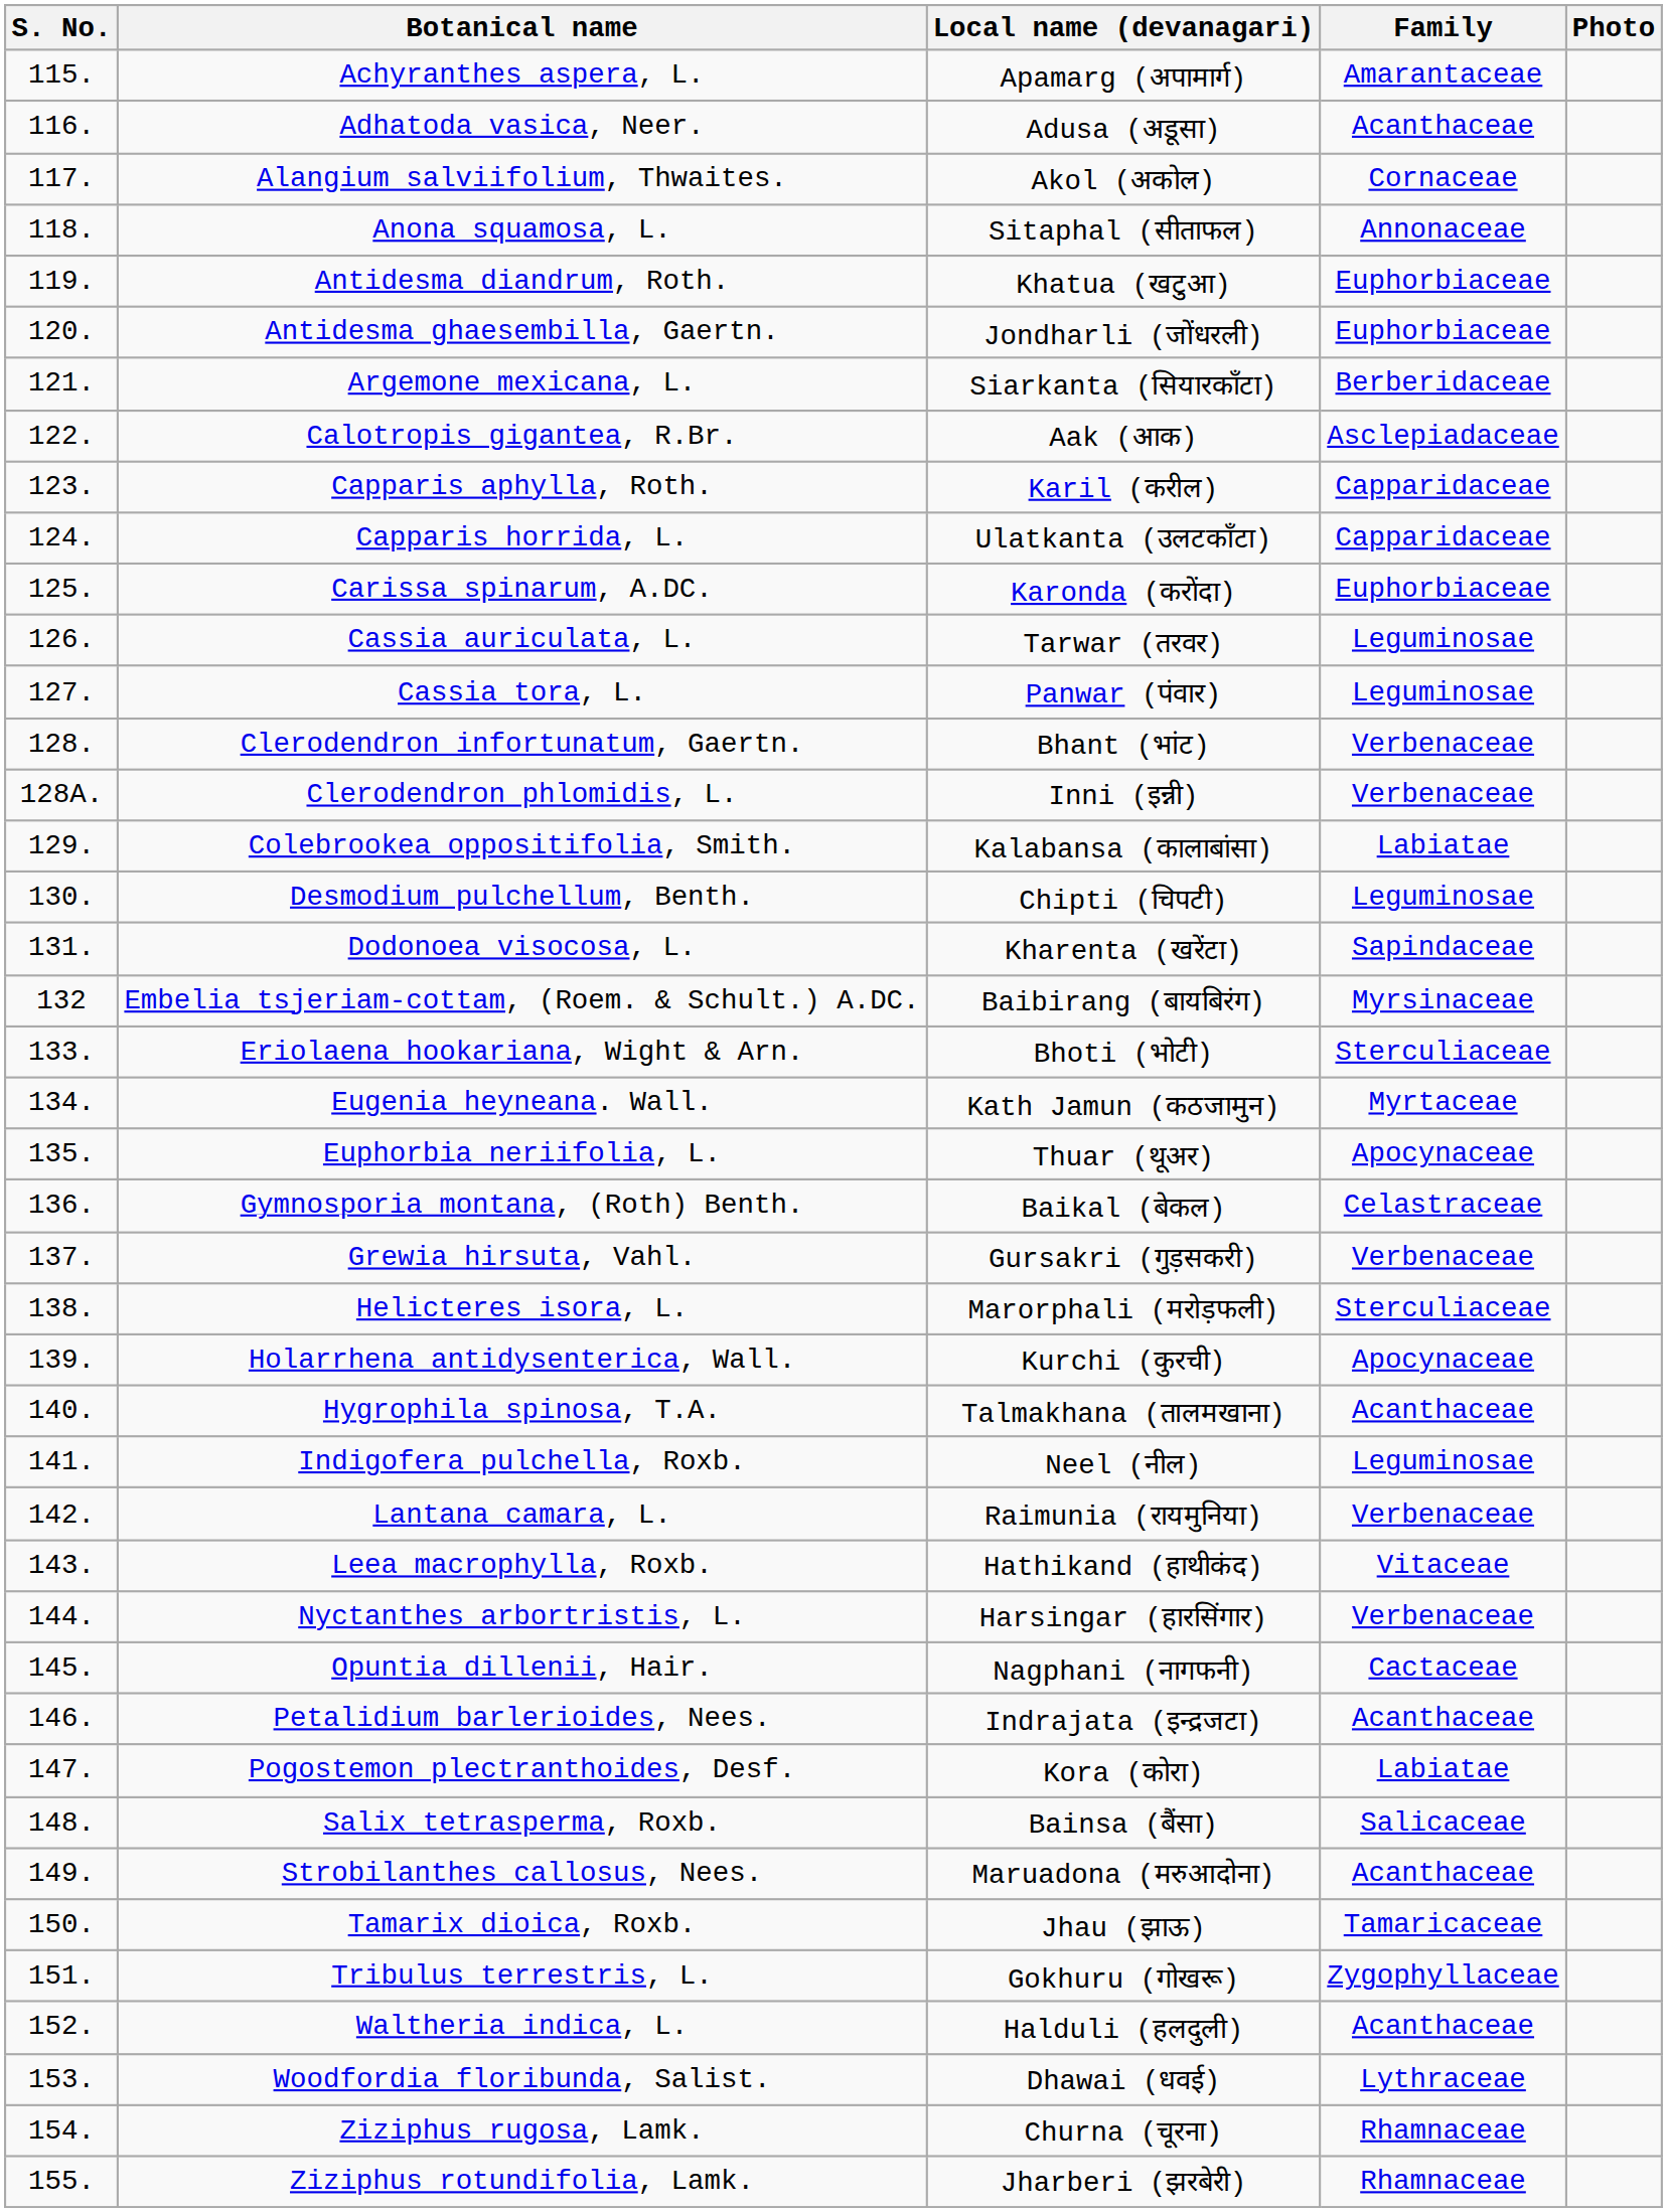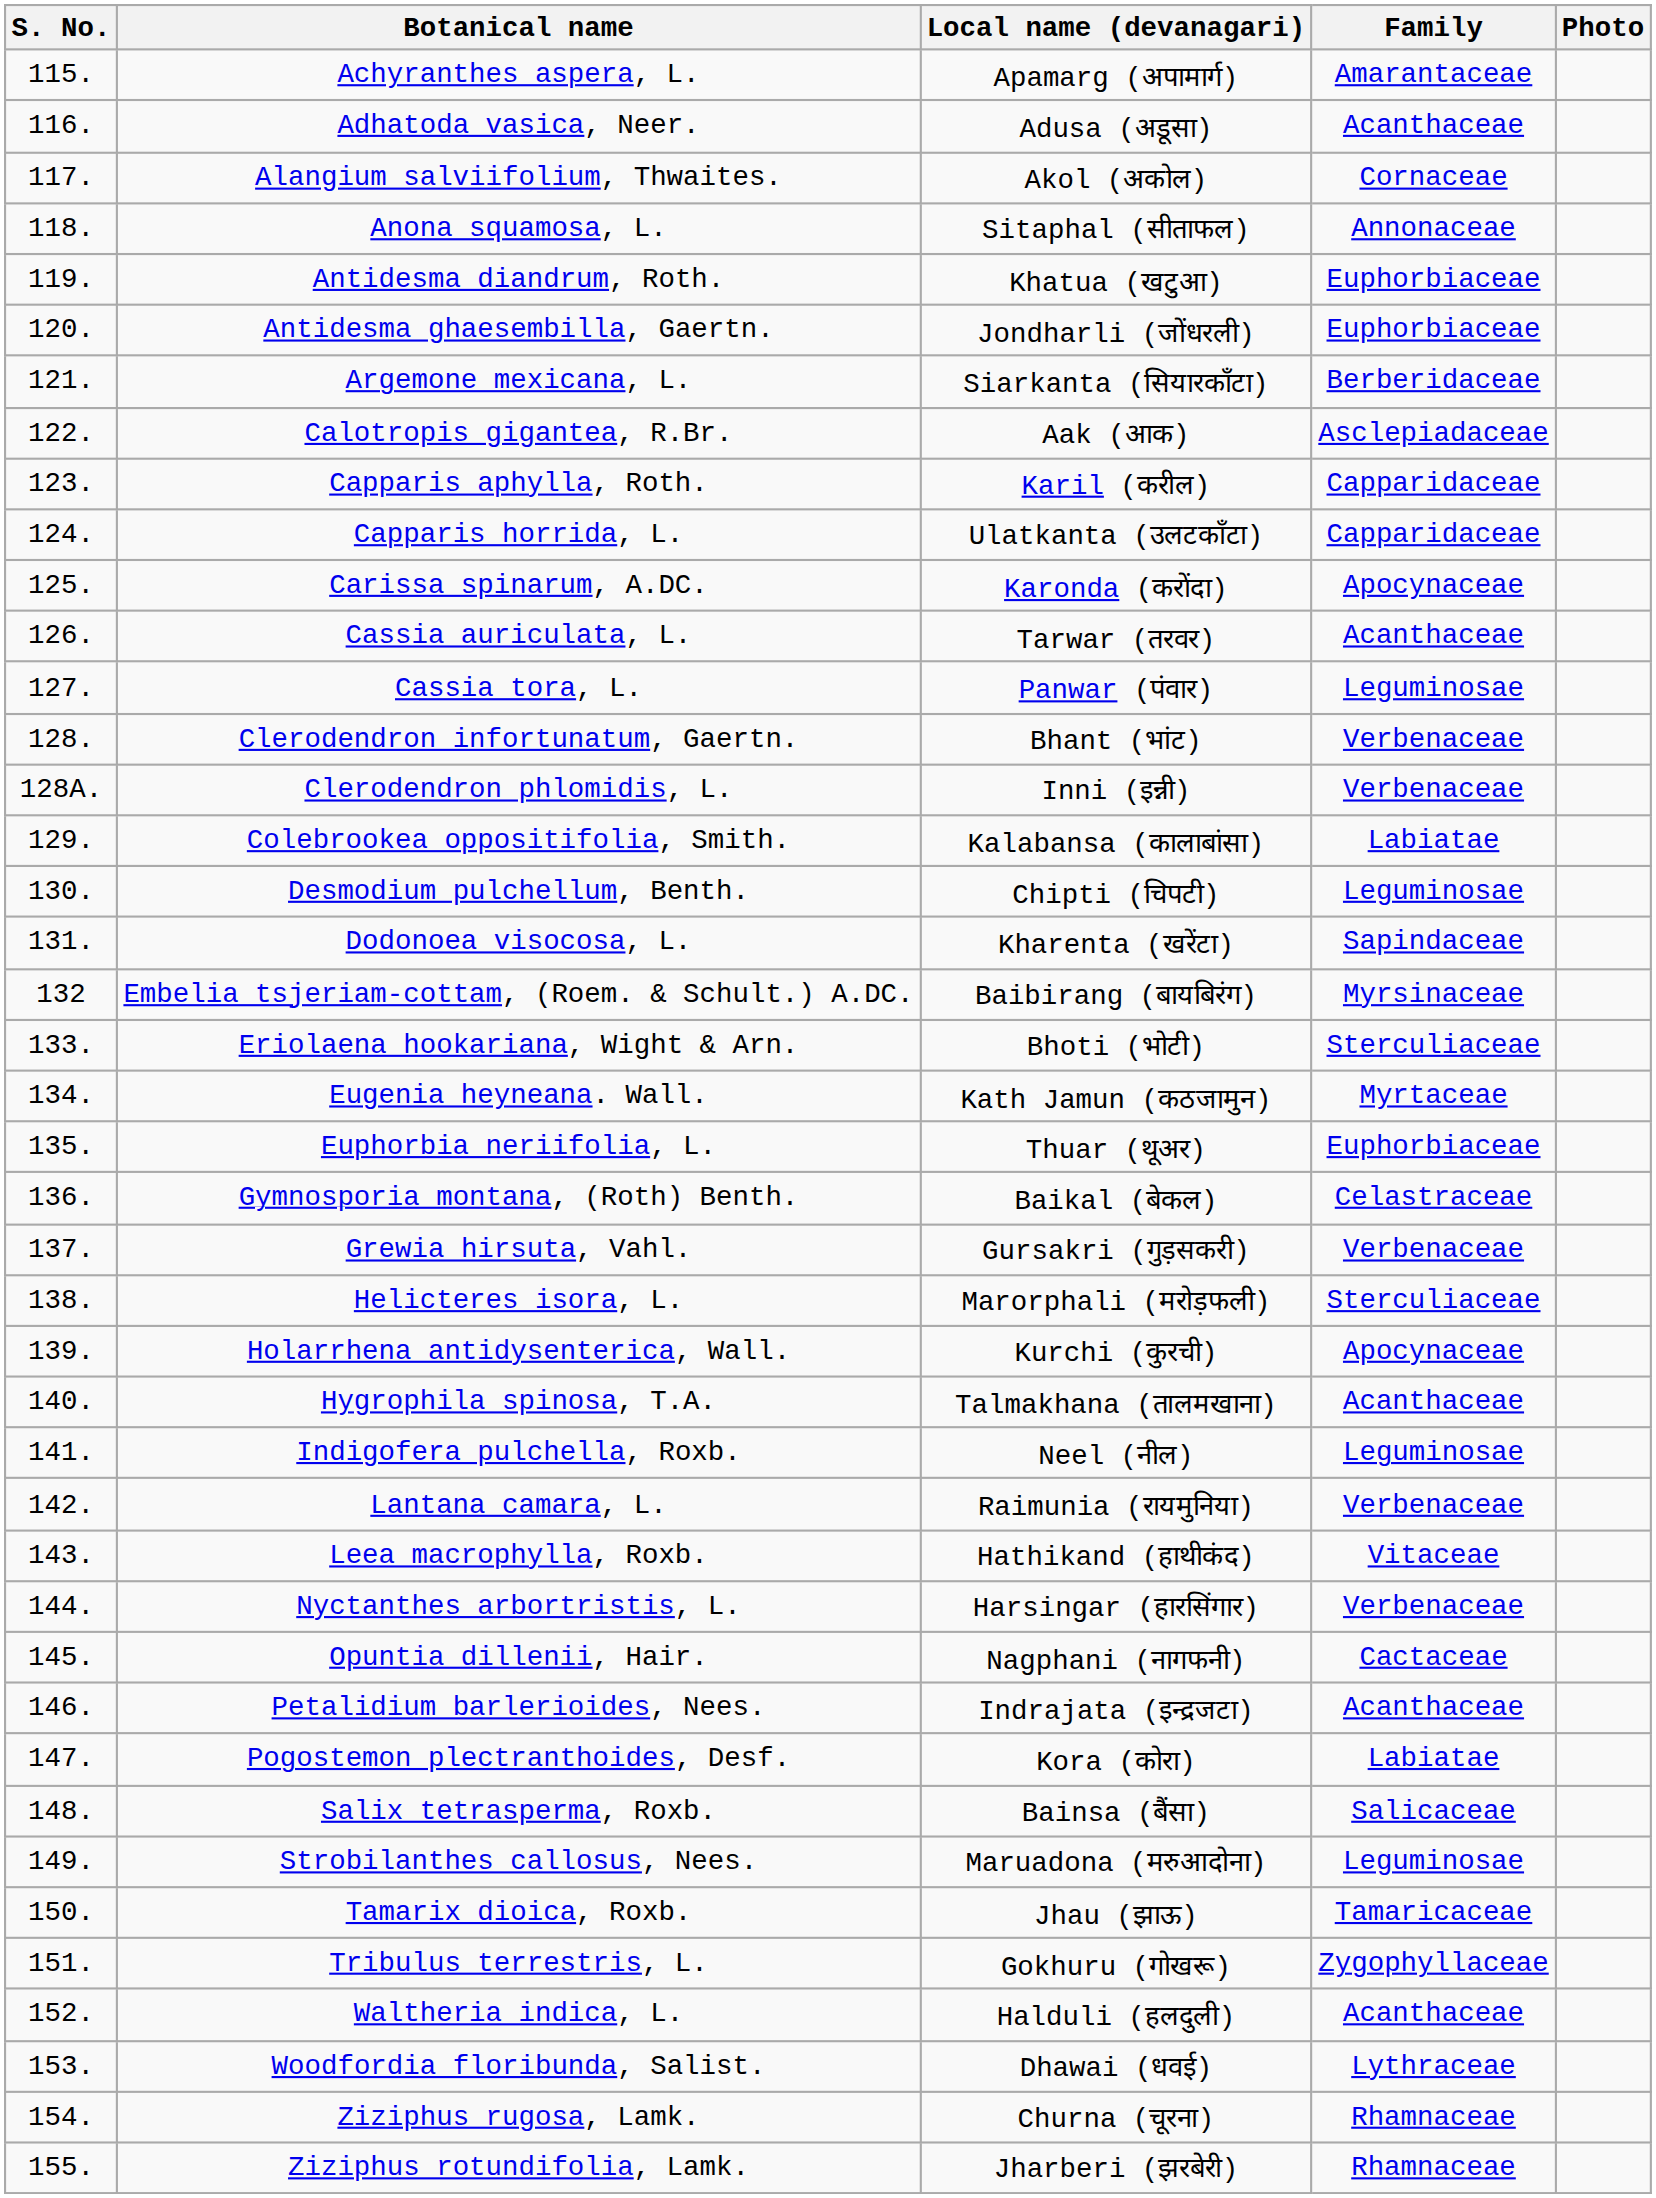Carissa spinarum, A.DC. | Family: Euphorbiaceae -> Apocynaceae
Cassia auriculata, L. | Family: Leguminosae -> Acanthaceae
Euphorbia neriifolia, L. | Family: Apocynaceae -> Euphorbiaceae
Strobilanthes callosus, Nees. | Family: Acanthaceae -> Leguminosae
